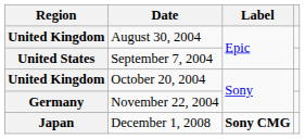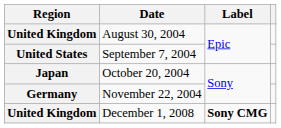October 20, 2004 | Region: United Kingdom -> Japan
December 1, 2008 | Region: Japan -> United Kingdom
